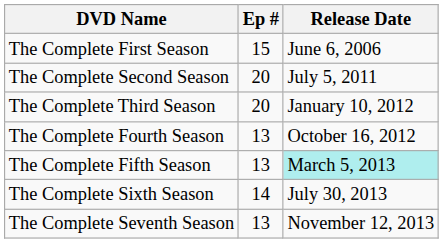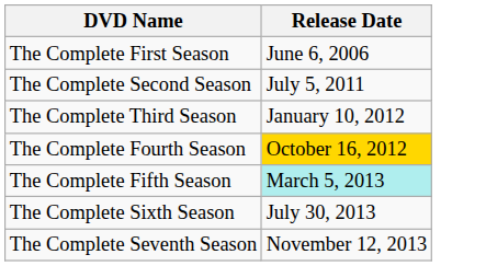- column: Ep # | 15 | 20 | 20 | 13 | 13 | 14 | 13
The Complete Fourth Season | Release Date: no background -> gold background
